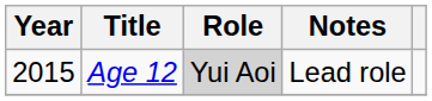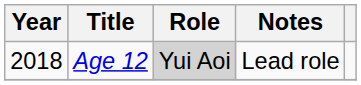Age 12 | Year: 2015 -> 2018
